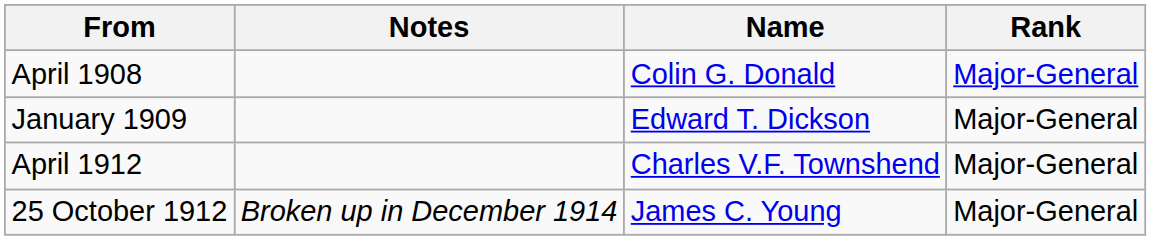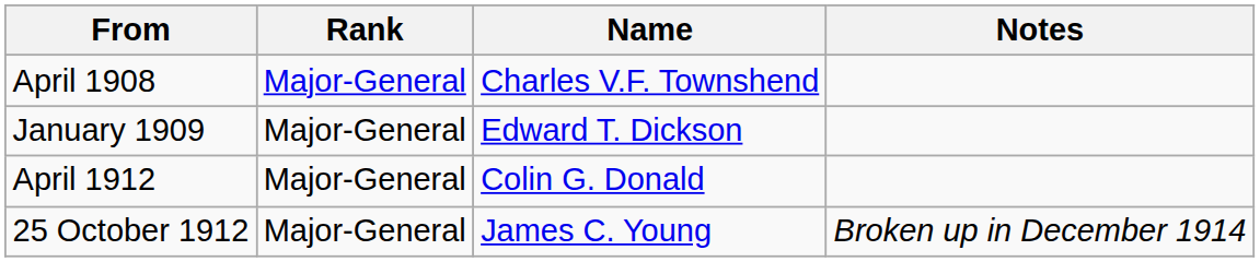columns swapped: Rank <-> Notes
April 1908 | Name: Colin G. Donald -> Charles V.F. Townshend
April 1912 | Name: Charles V.F. Townshend -> Colin G. Donald
